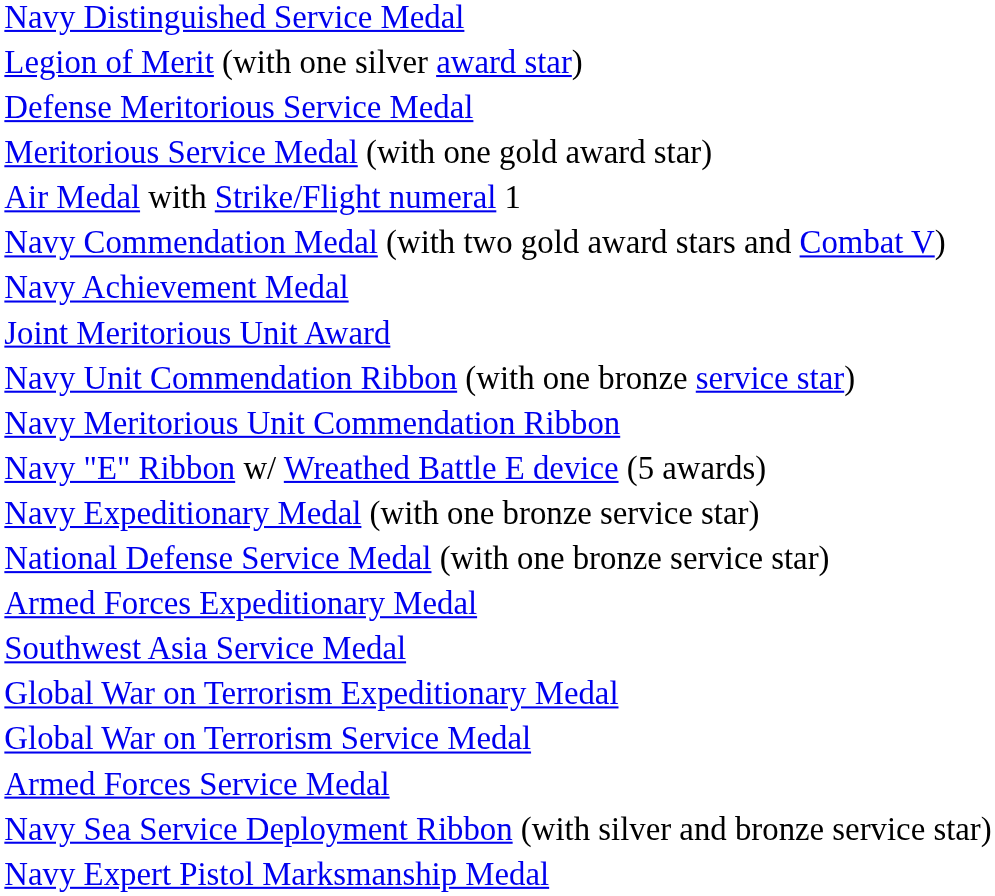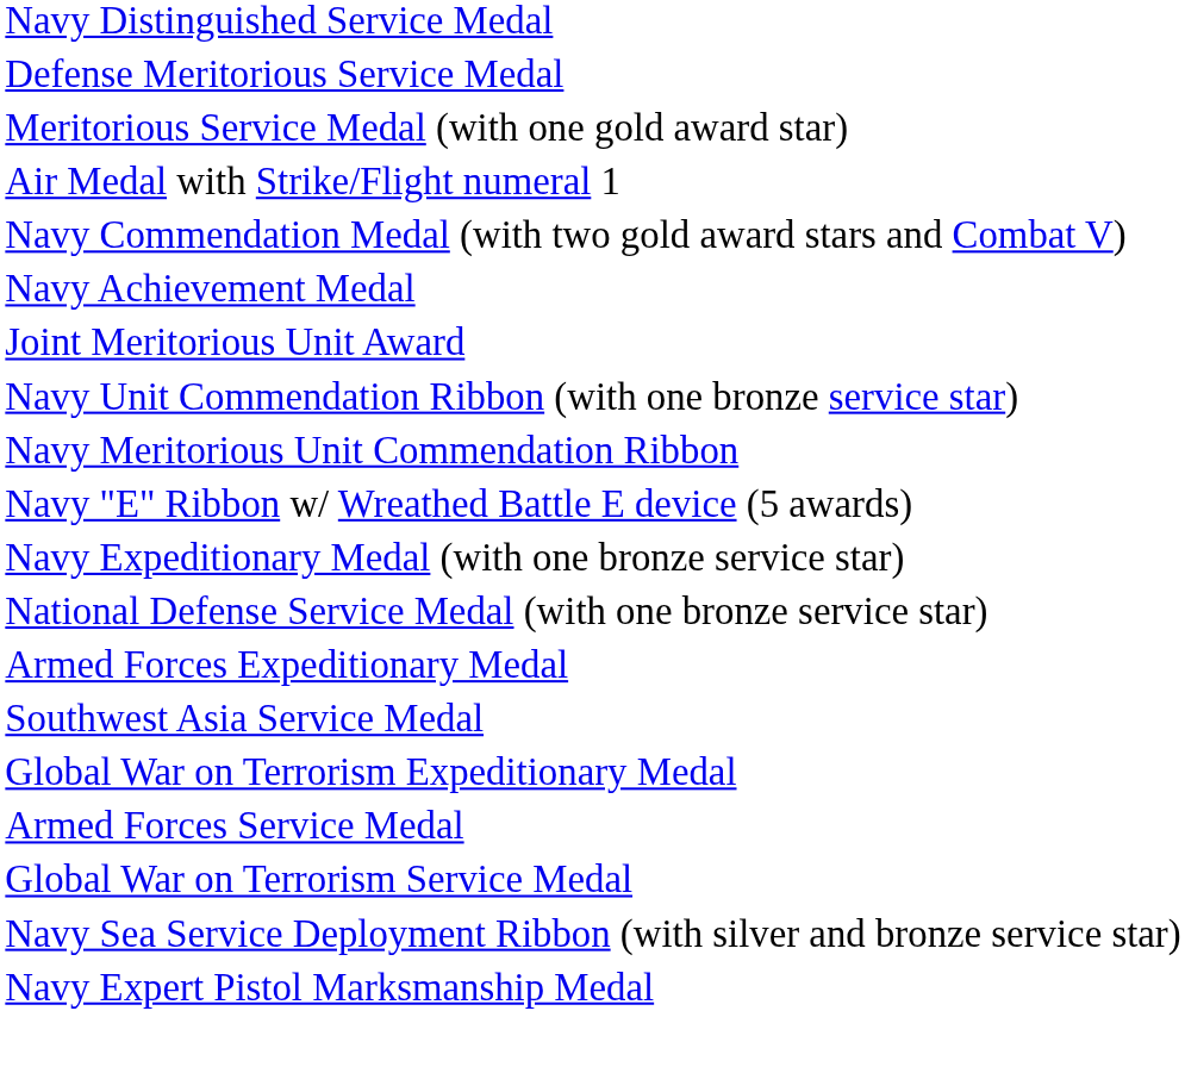- row: Legion of Merit (with one silver award star)
rows swapped: Global War on Terrorism Service Medal <-> Armed Forces Service Medal
